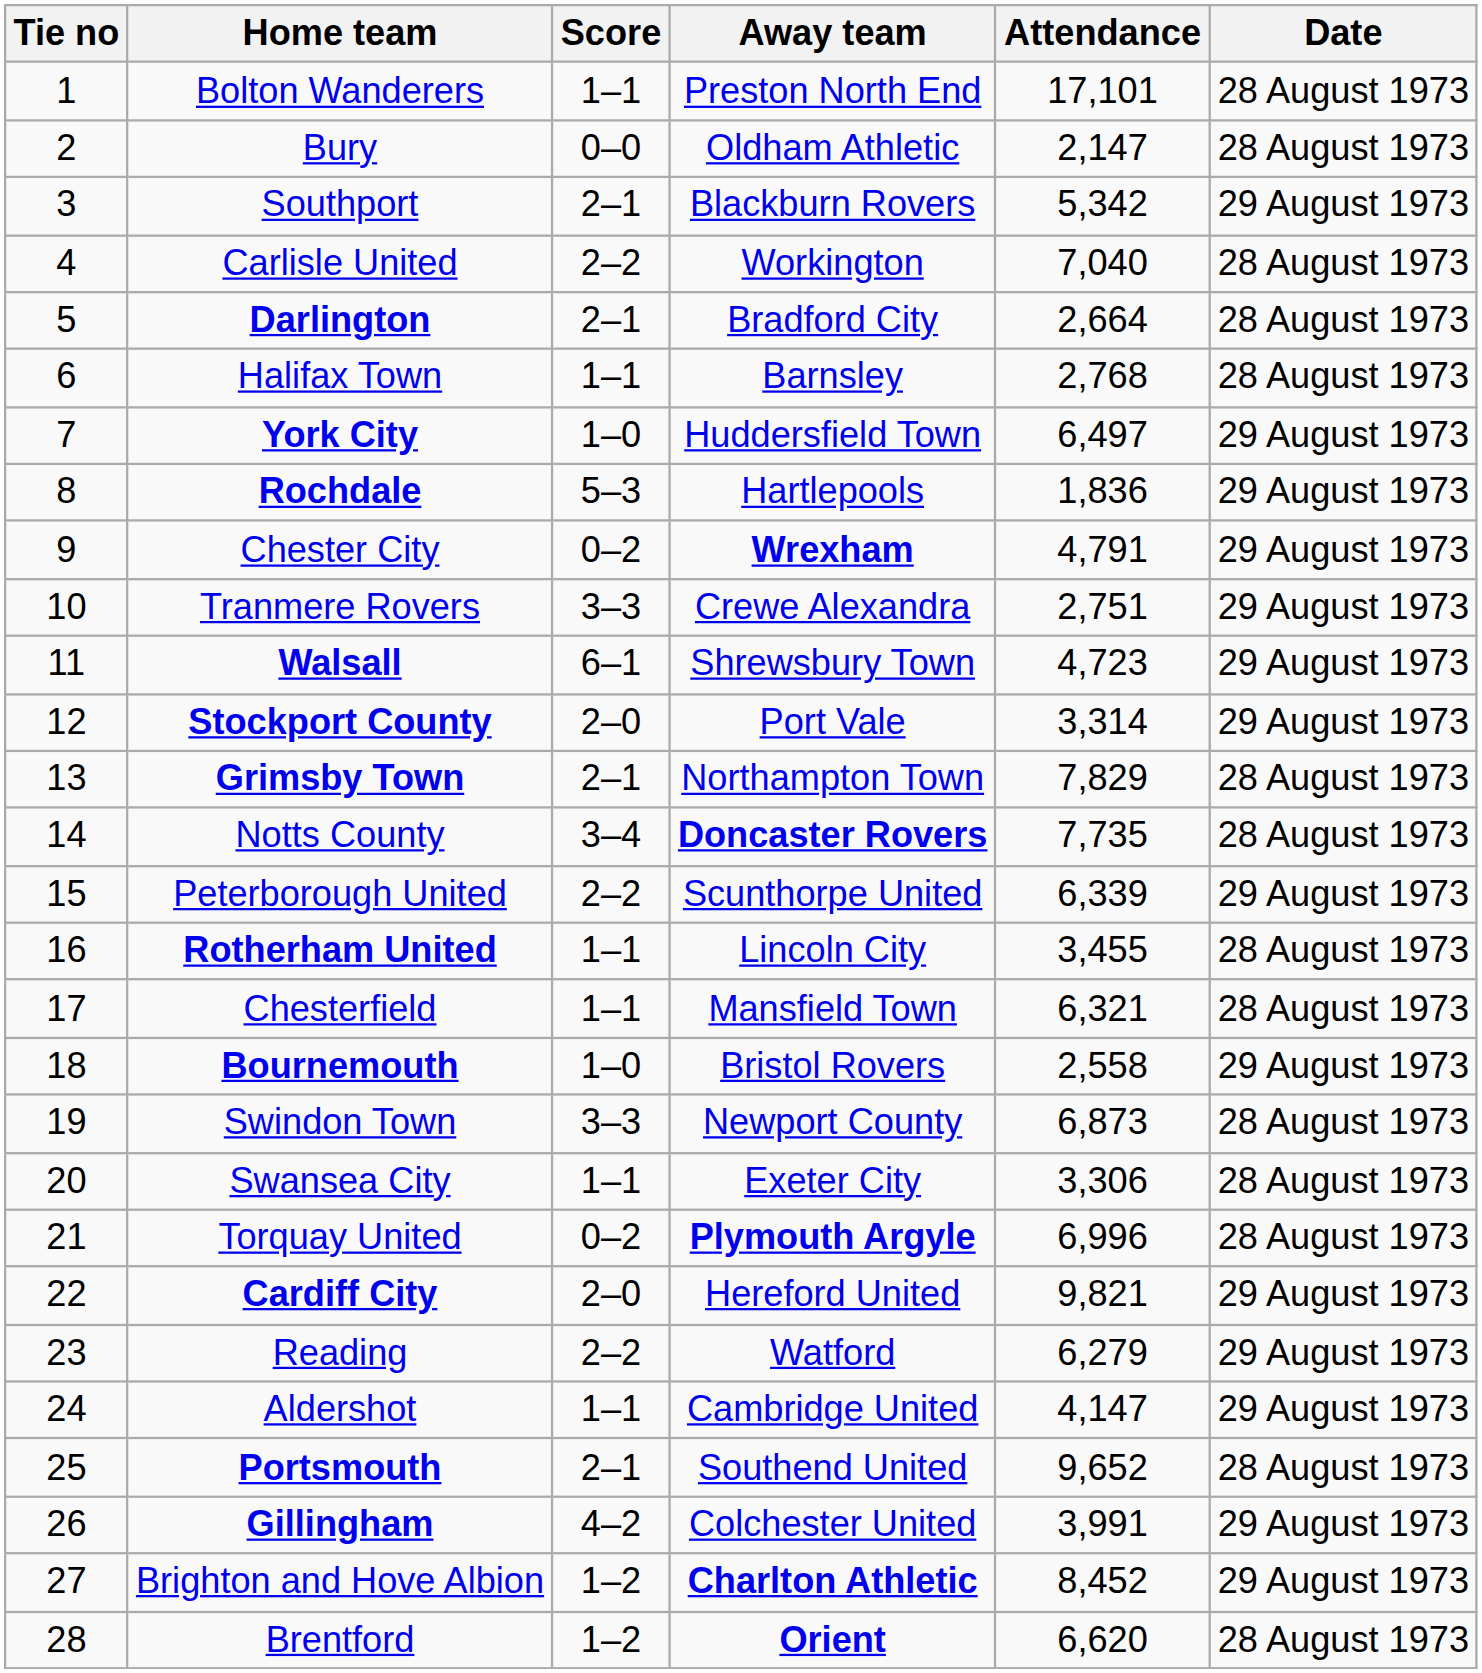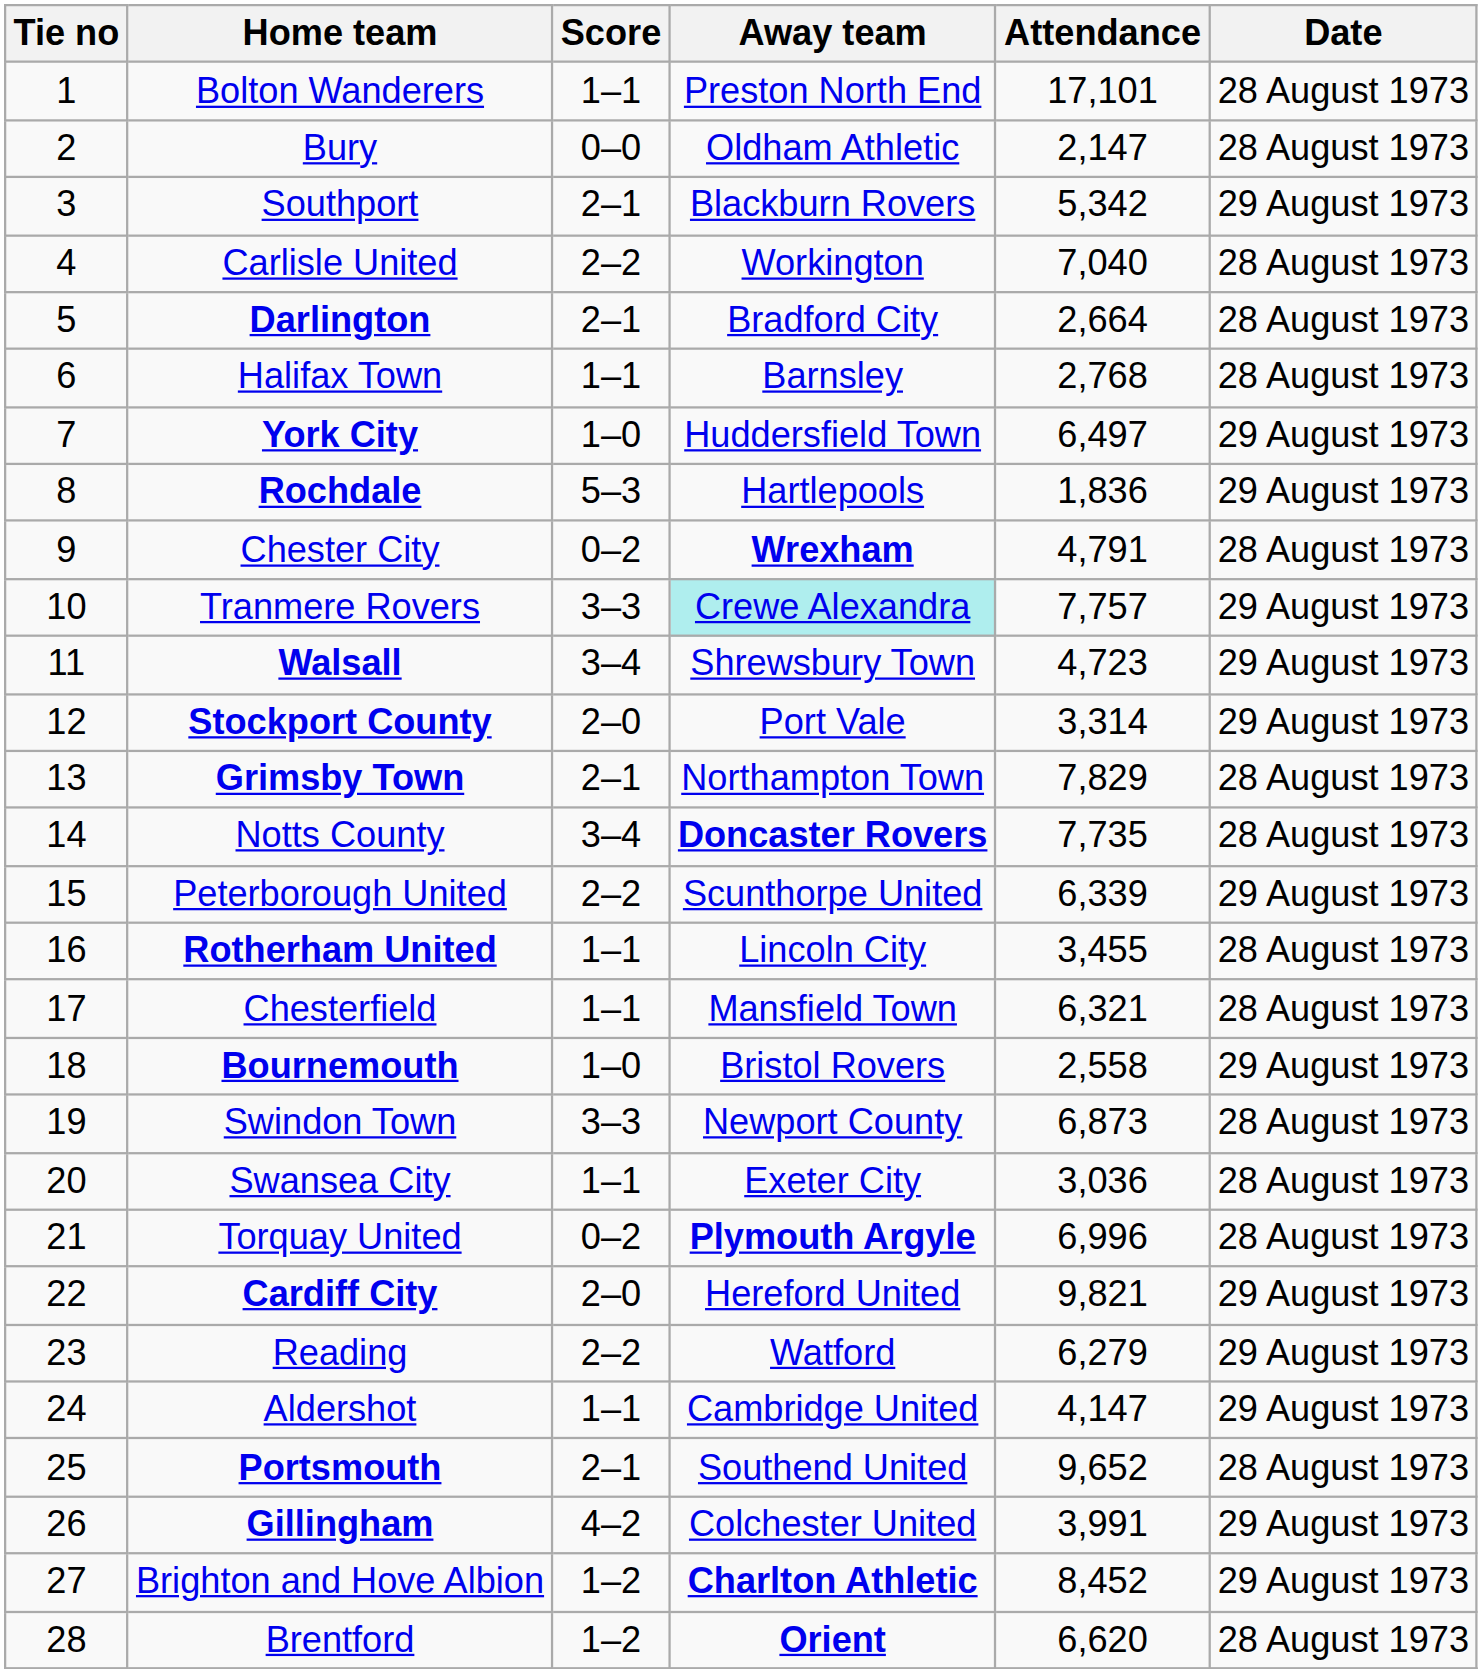Chester City | Date: 29 August 1973 -> 28 August 1973
Tranmere Rovers | Away team: no background -> paleturquoise background
Tranmere Rovers | Attendance: 2,751 -> 7,757
Walsall | Score: 6–1 -> 3–4
Swansea City | Attendance: 3,306 -> 3,036
